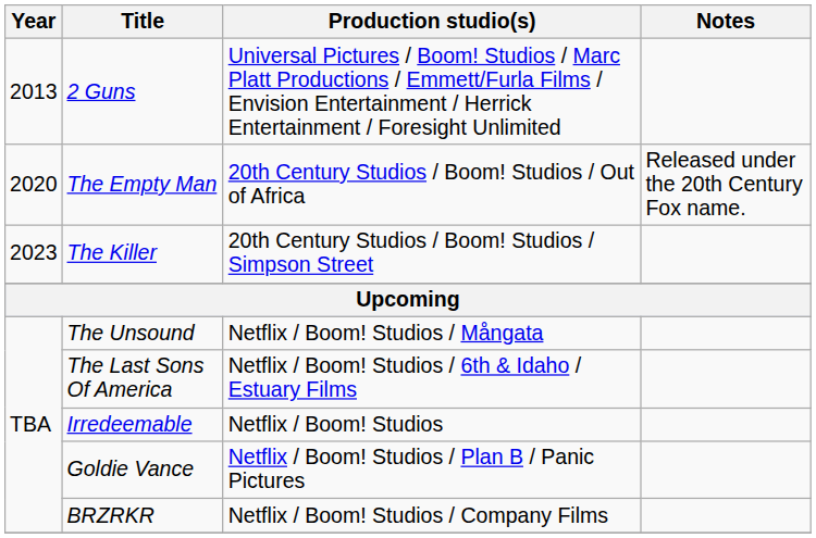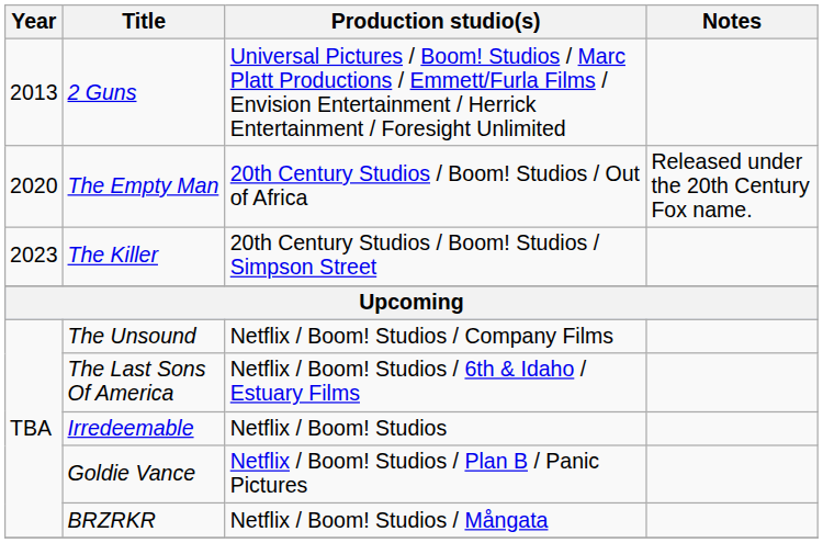The Unsound | Production studio(s): Netflix / Boom! Studios / Mångata -> Netflix / Boom! Studios / Company Films
BRZRKR | Production studio(s): Netflix / Boom! Studios / Company Films -> Netflix / Boom! Studios / Mångata
